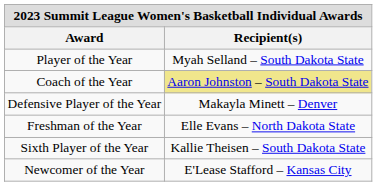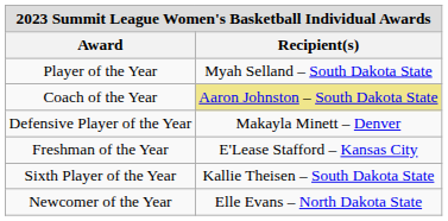Freshman of the Year | Recipient(s): Elle Evans – North Dakota State -> E'Lease Stafford – Kansas City
Newcomer of the Year | Recipient(s): E'Lease Stafford – Kansas City -> Elle Evans – North Dakota State
